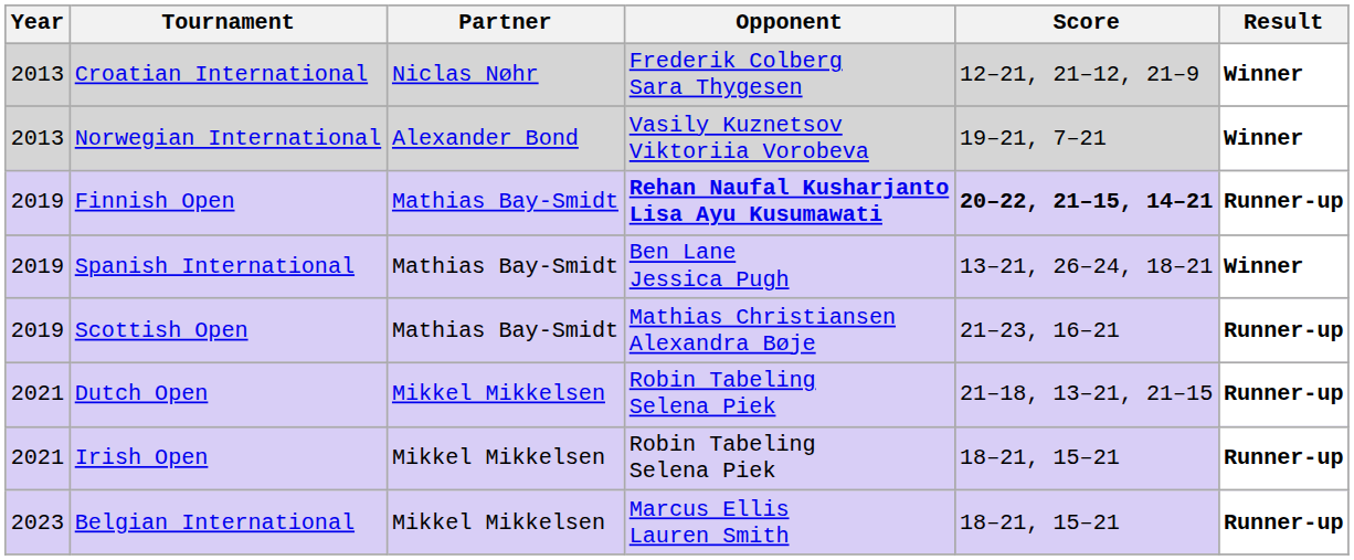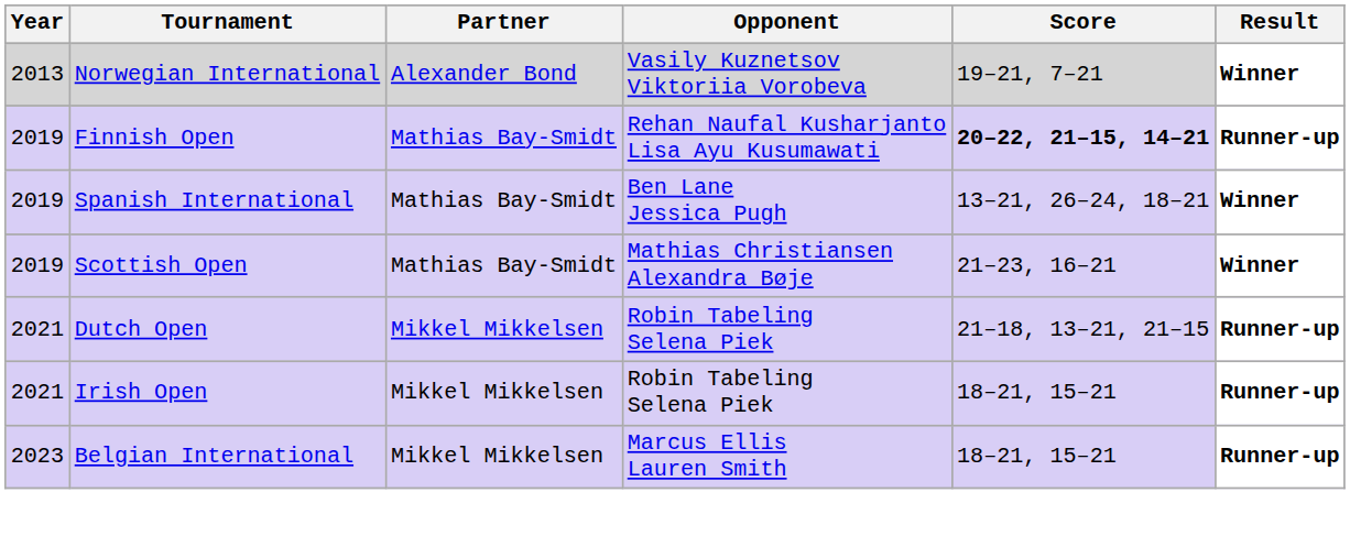- row: 2013 | Croatian International | Niclas Nøhr | Frederik Colberg Sara Thygesen | 12–21, 21–12, 21–9 | Winner
Finnish Open | Opponent: bold -> normal
Scottish Open | Result: Runner-up -> Winner
